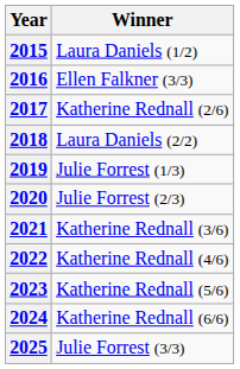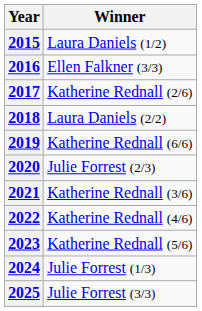2019 | Winner: Julie Forrest (1/3) -> Katherine Rednall (6/6)
2024 | Winner: Katherine Rednall (6/6) -> Julie Forrest (1/3)
